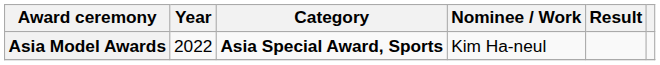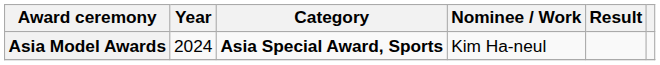Asia Model Awards | Year: 2022 -> 2024
